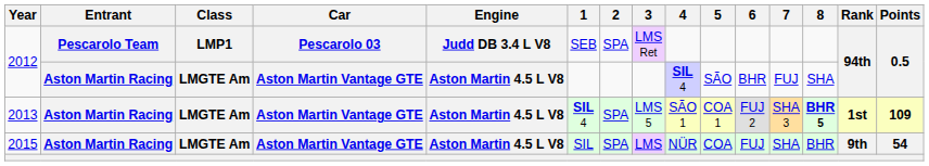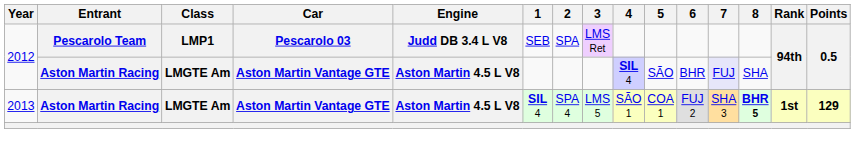2012 / Aston Martin Racing | 7: no background -> lavender background
2013 | 2: SPA -> SPA 4
2013 | Points: 109 -> 129
- row: 2015 | Aston Martin Racing | LMGTE Am | Aston Martin Vantage GTE | Aston Martin 4.5 L V8 | SIL | SPA | LMS | NÜR | COA | FUJ | SHA | BHR | 9th | 54
